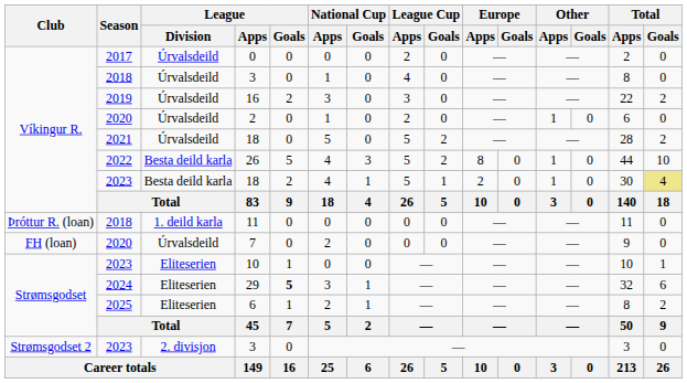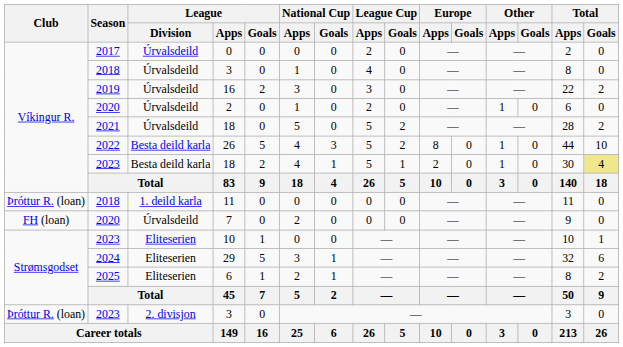29 | League / Goals: bold -> normal
2023 / 3 | Club: Strømsgodset 2 -> Þróttur R. (loan)
